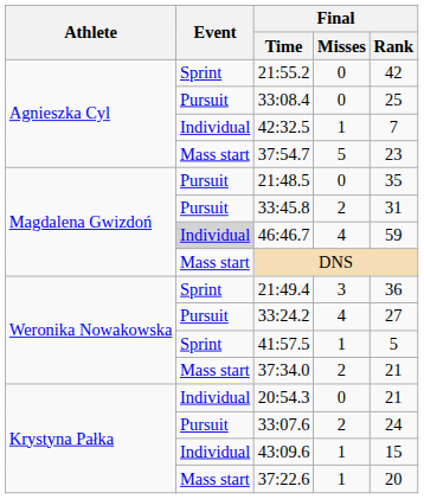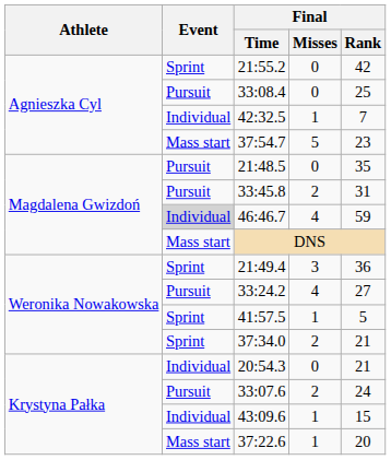37:34.0 | Event: Mass start -> Sprint
